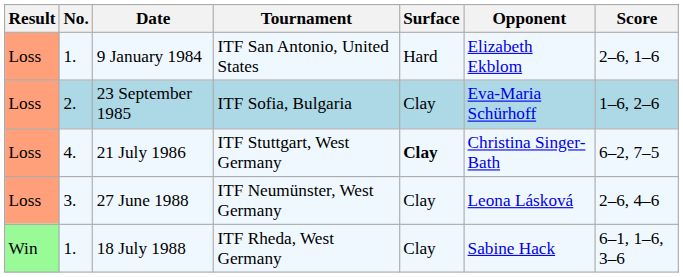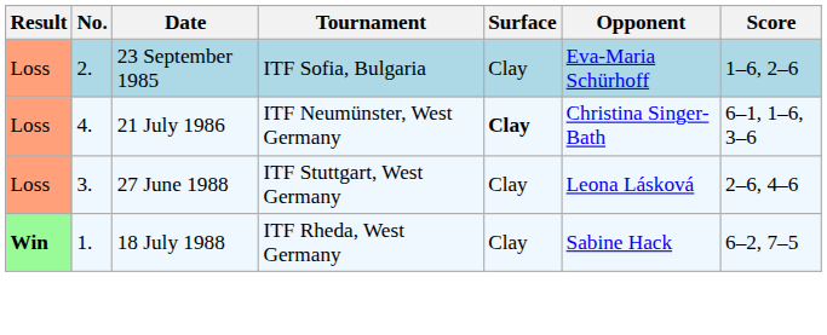- row: Loss | 1. | 9 January 1984 | ITF San Antonio, United States | Hard | Elizabeth Ekblom | 2–6, 1–6
21 July 1986 | Tournament: ITF Stuttgart, West Germany -> ITF Neumünster, West Germany
21 July 1986 | Score: 6–2, 7–5 -> 6–1, 1–6, 3–6
27 June 1988 | Tournament: ITF Neumünster, West Germany -> ITF Stuttgart, West Germany
18 July 1988 | Result: normal -> bold
18 July 1988 | Score: 6–1, 1–6, 3–6 -> 6–2, 7–5
